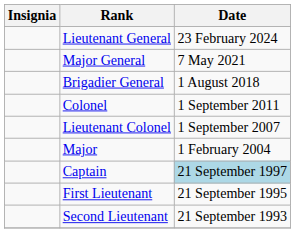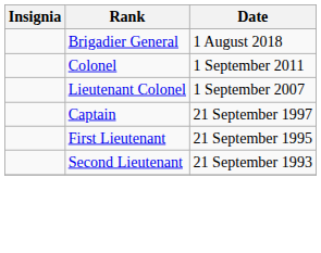- row: Lieutenant General | 23 February 2024
- row: Major General | 7 May 2021
- row: Major | 1 February 2004
Captain | Date: lightblue background -> no background
